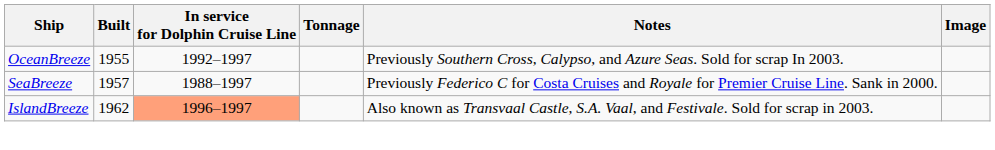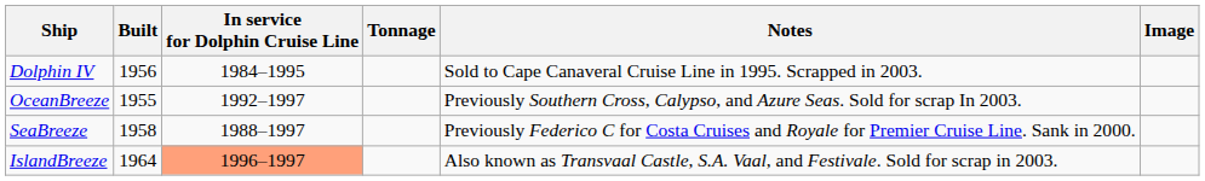+ row: Dolphin IV | 1956 | 1984–1995 | Sold to Cape Canaveral Cruise Line in 1995. Scrapped in 2003.
SeaBreeze | Built: 1957 -> 1958
IslandBreeze | Built: 1962 -> 1964
